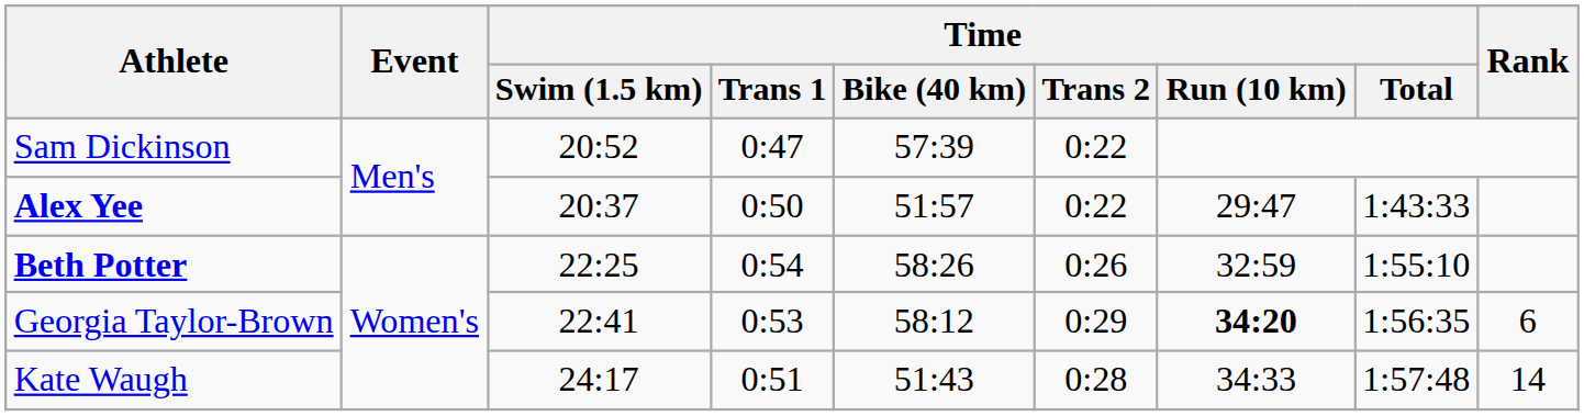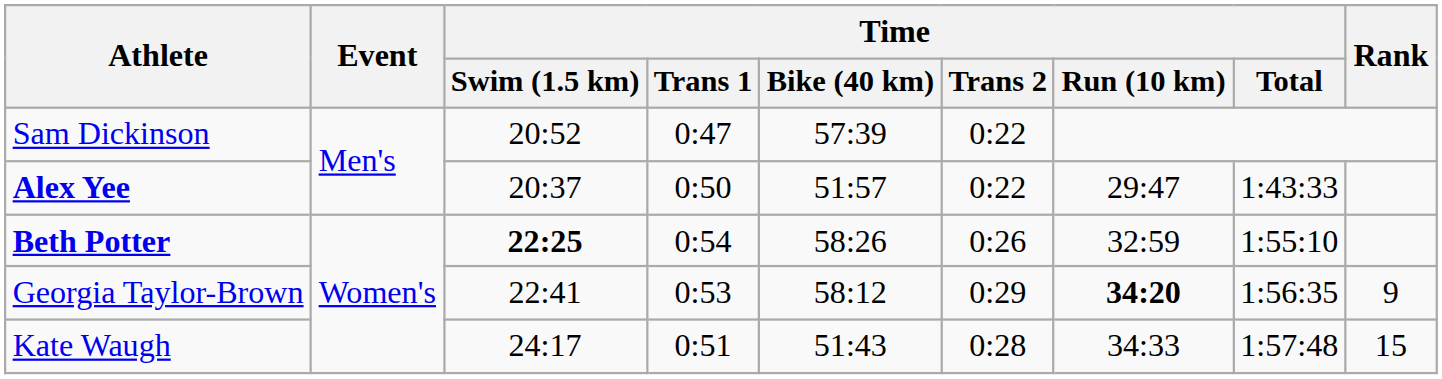Beth Potter | Time / Swim (1.5 km): normal -> bold
Georgia Taylor-Brown | Rank: 6 -> 9
Kate Waugh | Rank: 14 -> 15
